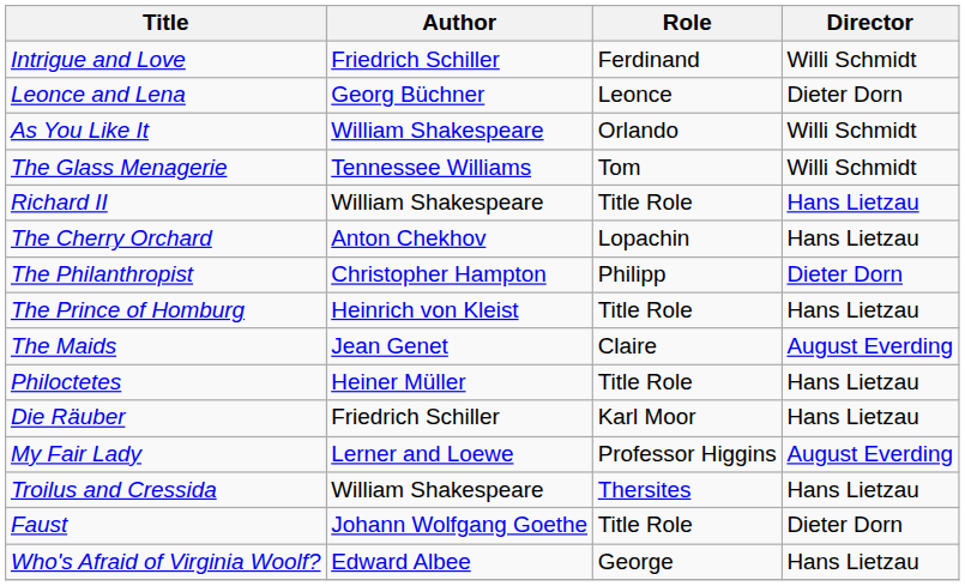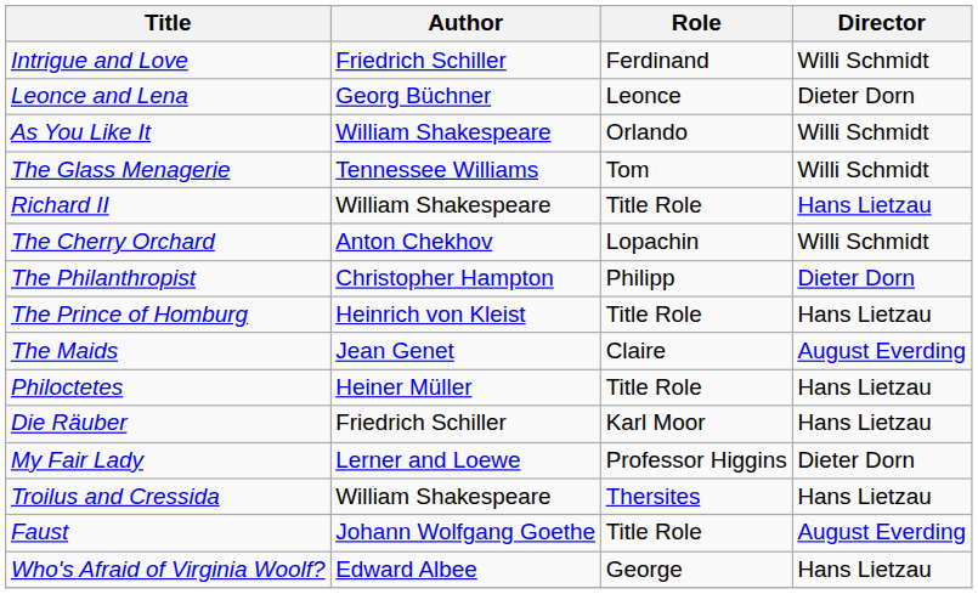The Cherry Orchard | Director: Hans Lietzau -> Willi Schmidt
My Fair Lady | Director: August Everding -> Dieter Dorn
Faust | Director: Dieter Dorn -> August Everding
